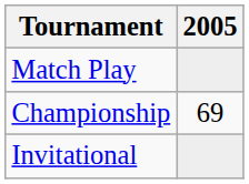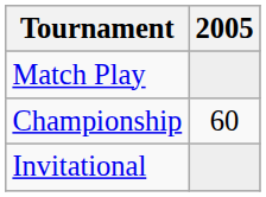Championship | 2005: 69 -> 60
